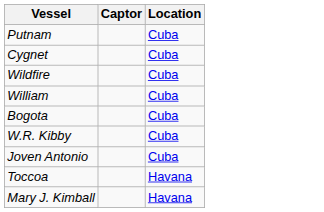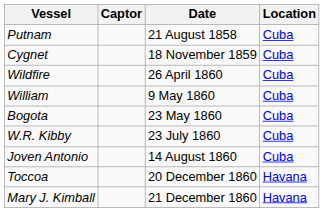+ column: Date | 21 August 1858 | 18 November 1859 | 26 April 1860 | 9 May 1860 | 23 May 1860 | 23 July 1860 | 14 August 1860 | 20 December 1860 | 21 December 1860
